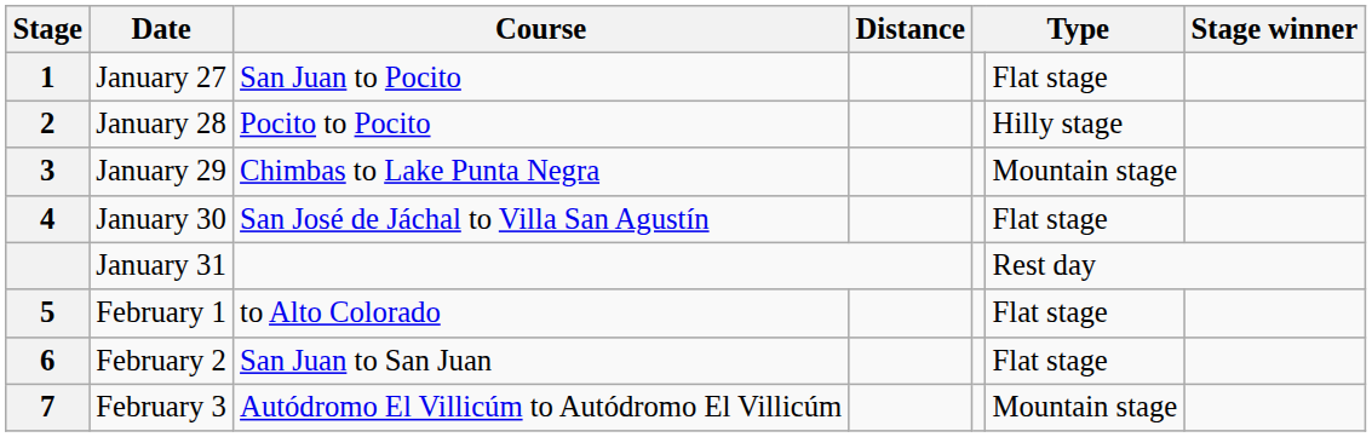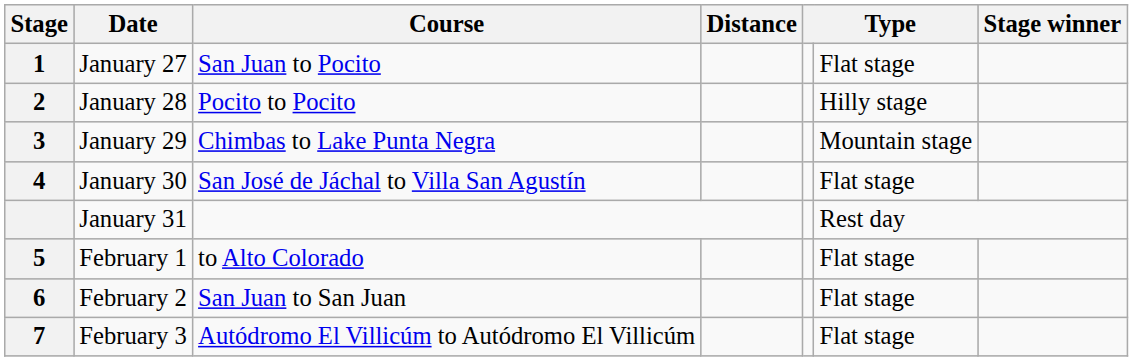February 3 | column 6: Mountain stage -> Flat stage
